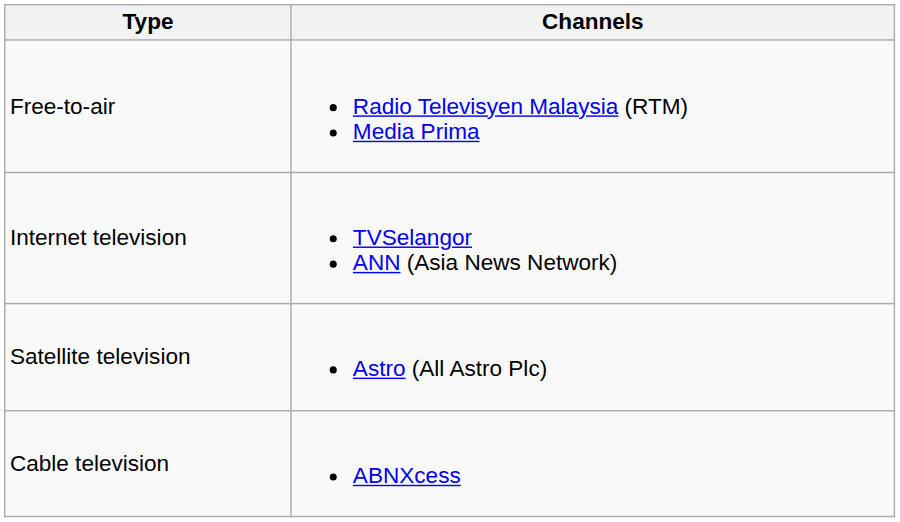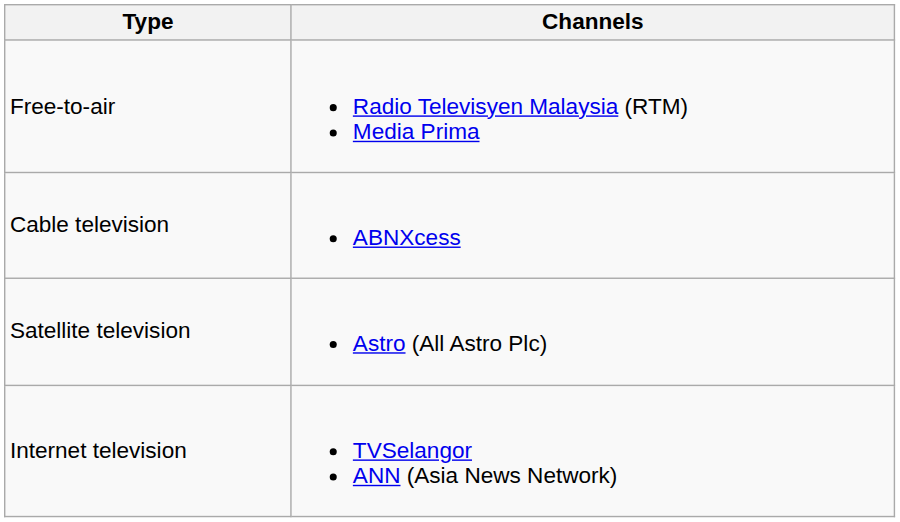rows swapped: Cable television <-> Internet television
